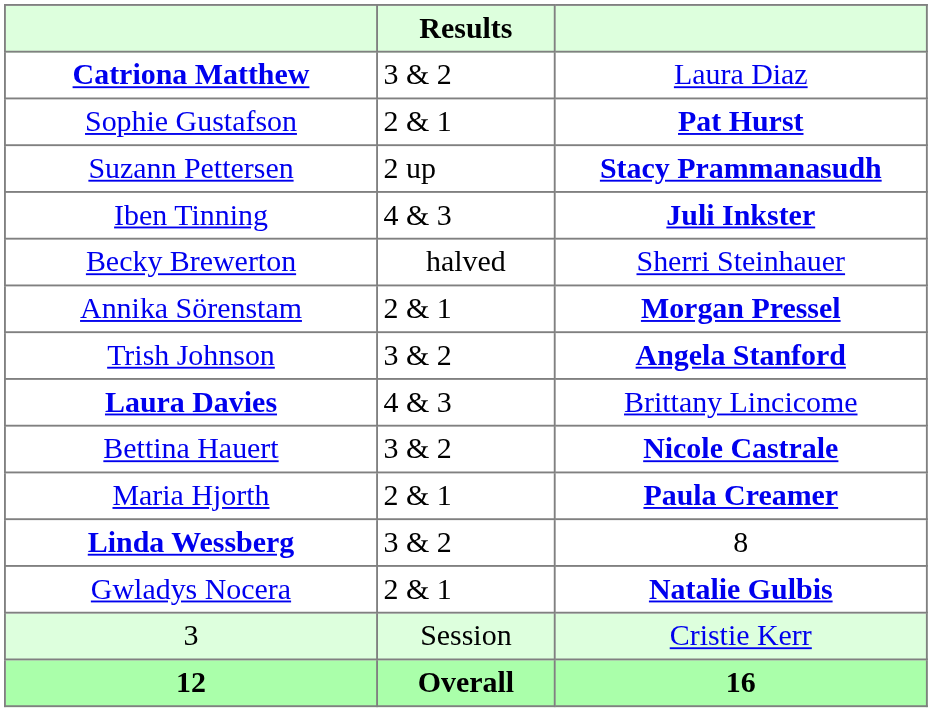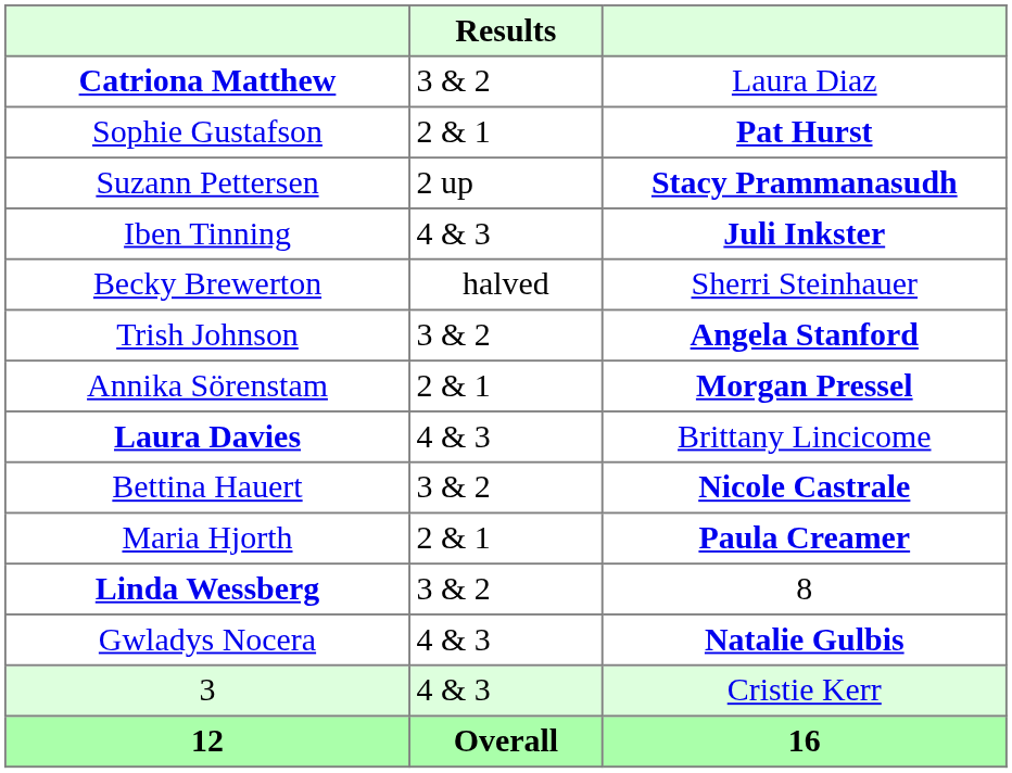rows swapped: Trish Johnson <-> Annika Sörenstam
Gwladys Nocera | Results: 2 & 1 -> 4 & 3
3 | Results: Session -> 4 & 3
